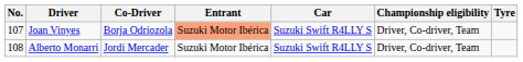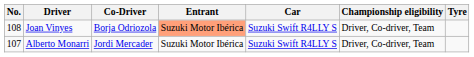Joan Vinyes | No.: 107 -> 108
Alberto Monarri | No.: 108 -> 107
